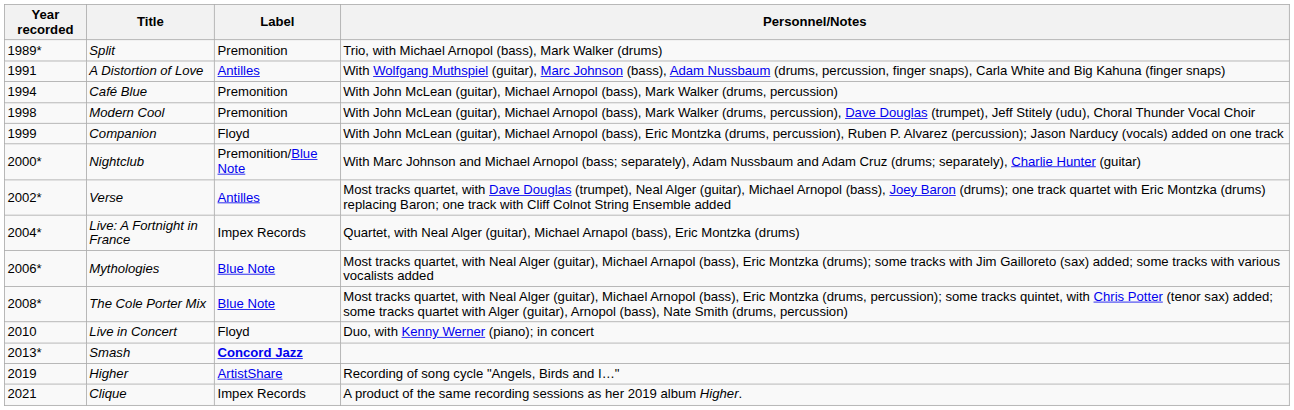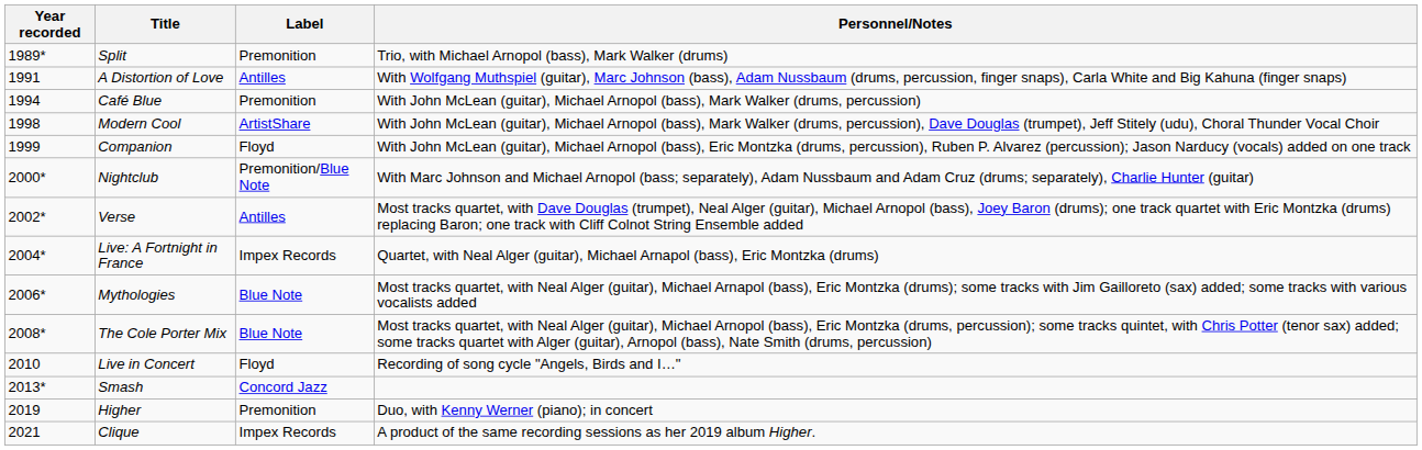Modern Cool | Label: Premonition -> ArtistShare
Live in Concert | Personnel/Notes: Duo, with Kenny Werner (piano); in concert -> Recording of song cycle "Angels, Birds and I…"
Smash | Label: bold -> normal
Higher | Label: ArtistShare -> Premonition
Higher | Personnel/Notes: Recording of song cycle "Angels, Birds and I…" -> Duo, with Kenny Werner (piano); in concert
